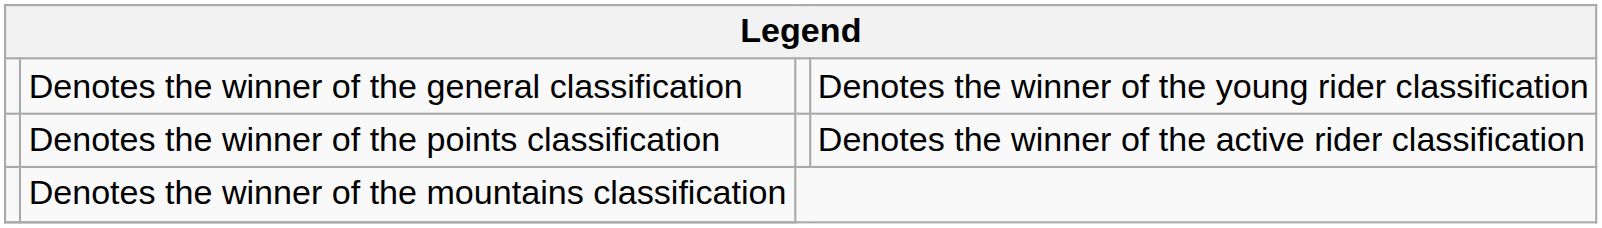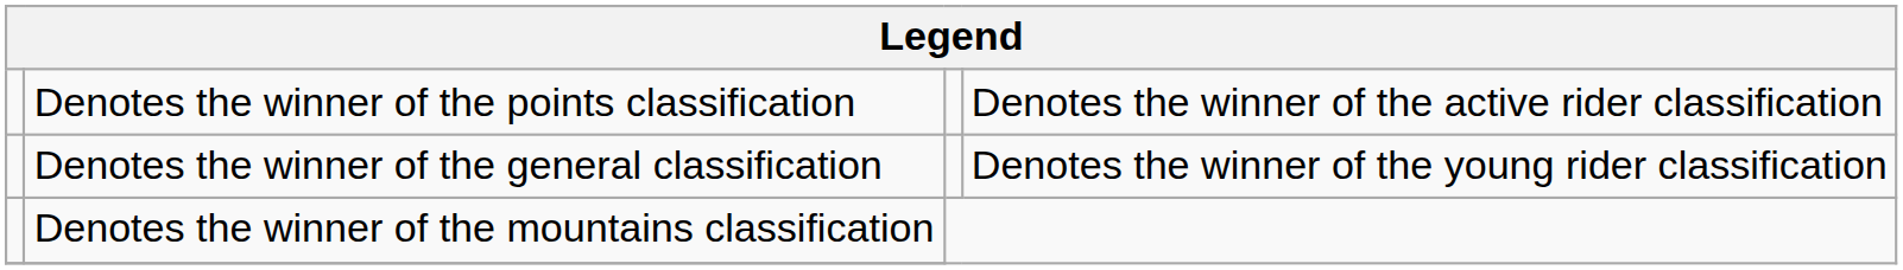rows swapped: Denotes the winner of the general classification <-> Denotes the winner of the points classification
